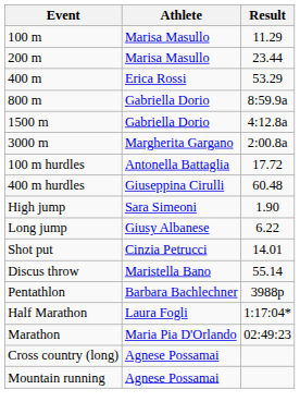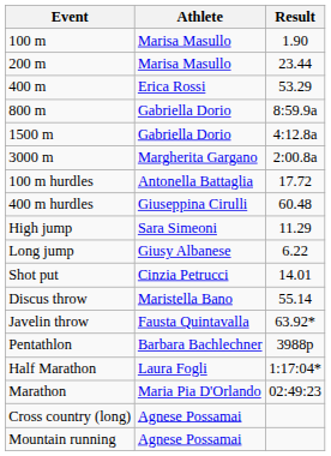100 m | Result: 11.29 -> 1.90
High jump | Result: 1.90 -> 11.29
+ row: Javelin throw | Fausta Quintavalla | 63.92*
